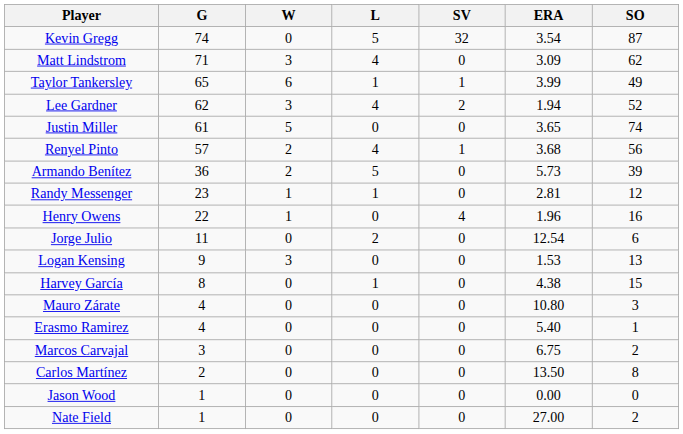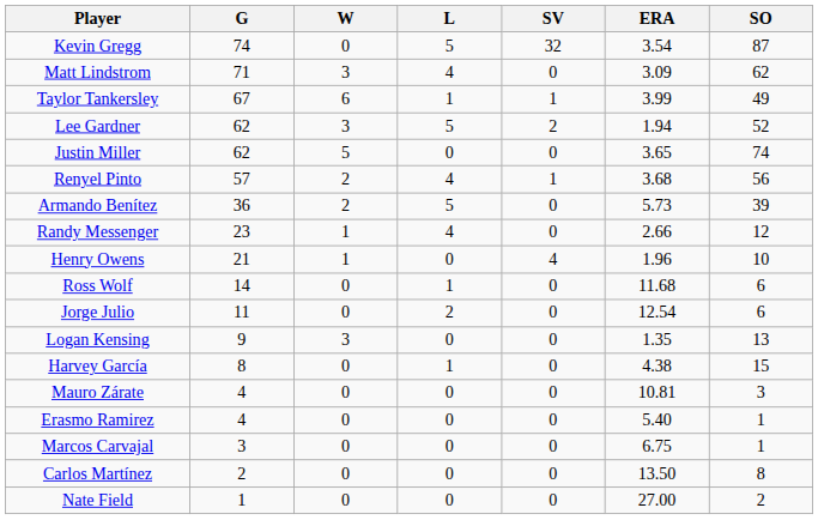Taylor Tankersley | G: 65 -> 67
Lee Gardner | L: 4 -> 5
Justin Miller | G: 61 -> 62
Randy Messenger | L: 1 -> 4
Randy Messenger | ERA: 2.81 -> 2.66
Henry Owens | G: 22 -> 21
Henry Owens | SO: 16 -> 10
+ row: Ross Wolf | 14 | 0 | 1 | 0 | 11.68 | 6
Logan Kensing | ERA: 1.53 -> 1.35
Mauro Zárate | ERA: 10.80 -> 10.81
Marcos Carvajal | SO: 2 -> 1
- row: Jason Wood | 1 | 0 | 0 | 0 | 0.00 | 0
